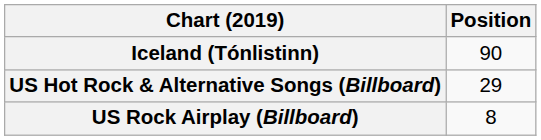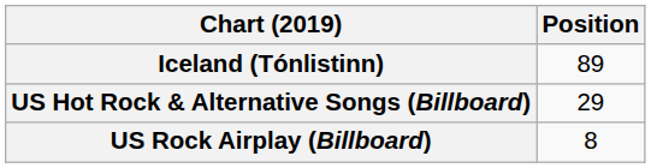Iceland (Tónlistinn) | Position: 90 -> 89
